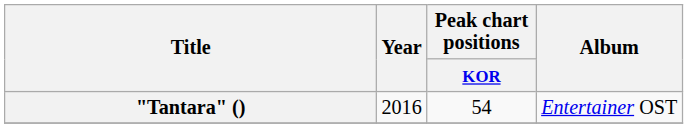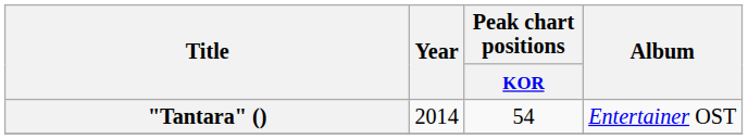"Tantara" () | Year: 2016 -> 2014
